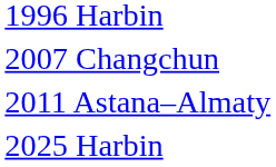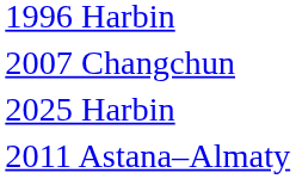rows swapped: 2011 Astana–Almaty <-> 2025 Harbin
